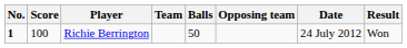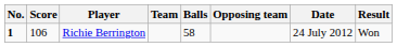Richie Berrington | Score: 100 -> 106
Richie Berrington | Balls: 50 -> 58
